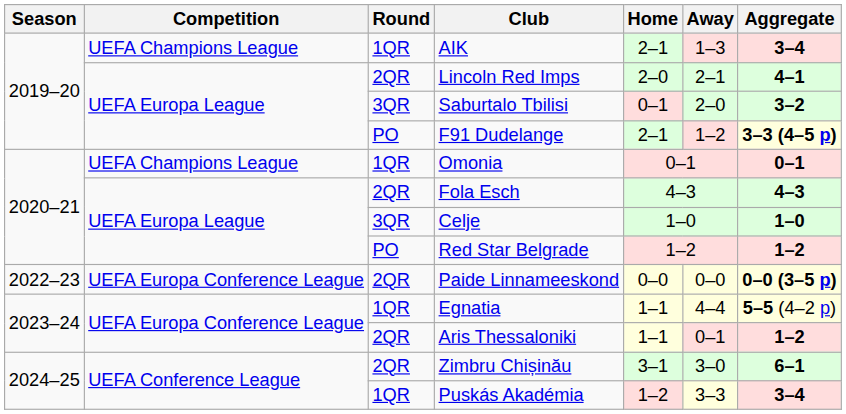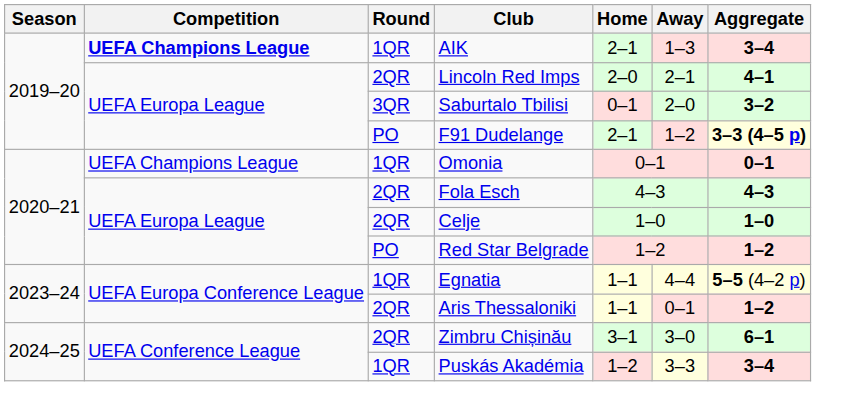AIK | Competition: normal -> bold
Celje | Round: 3QR -> 2QR
- row: 2022–23 | UEFA Europa Conference League | 2QR | Paide Linnameeskond | 0–0 | 0–0 | 0–0 (3–5 p)
